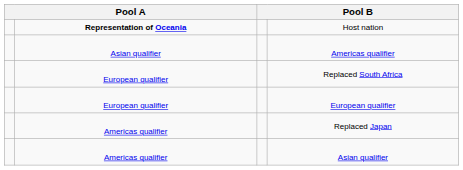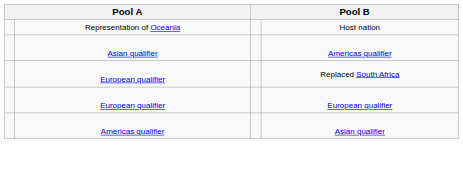Host nation | column 2: bold -> normal
- row: Americas qualifier | Replaced Japan
